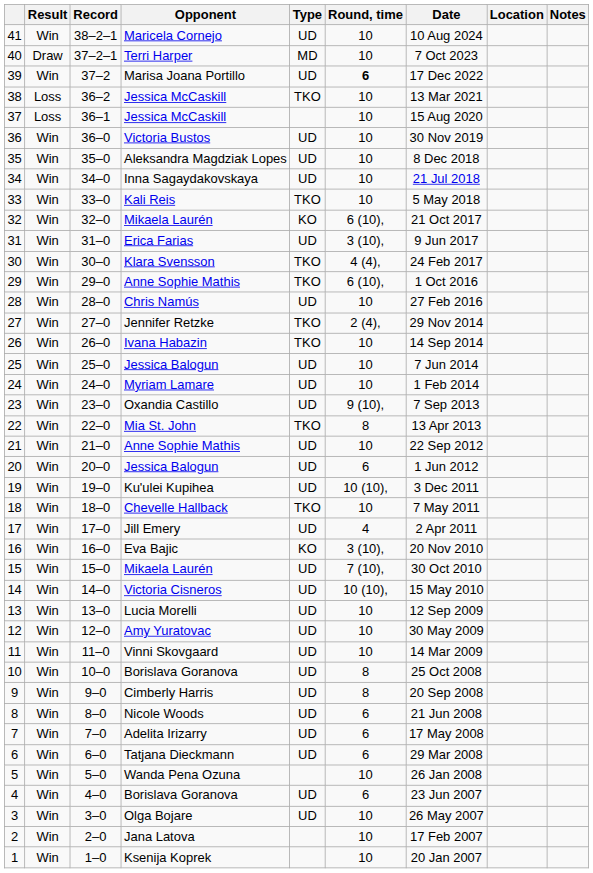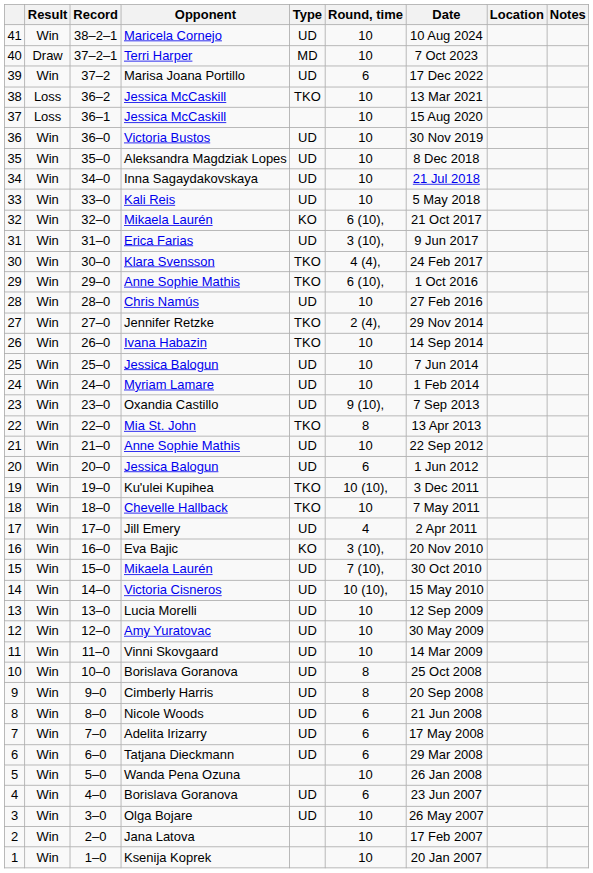39 | Round, time: bold -> normal
33 | Type: TKO -> UD
19 | Type: UD -> TKO
